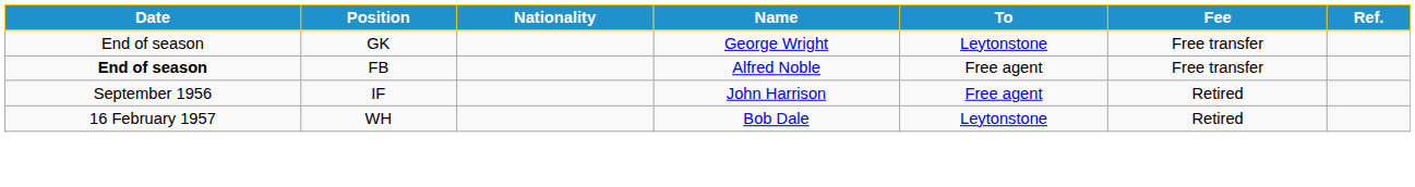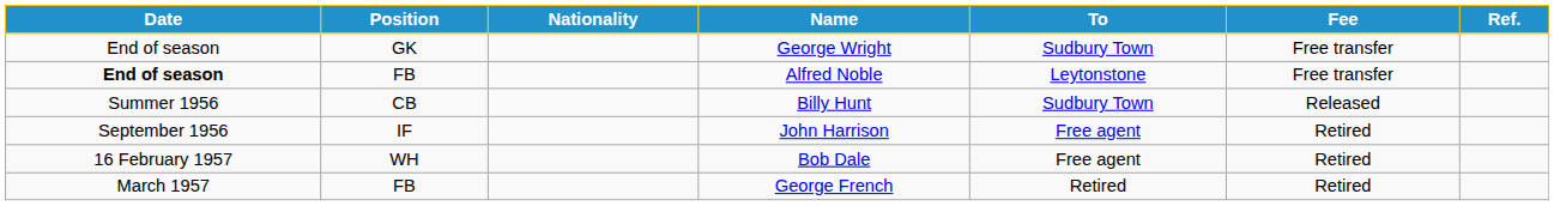George Wright | To: Leytonstone -> Sudbury Town
Alfred Noble | To: Free agent -> Leytonstone
+ row: Summer 1956 | CB | Billy Hunt | Sudbury Town | Released
Bob Dale | To: Leytonstone -> Free agent
+ row: March 1957 | FB | George French | Retired | Retired
